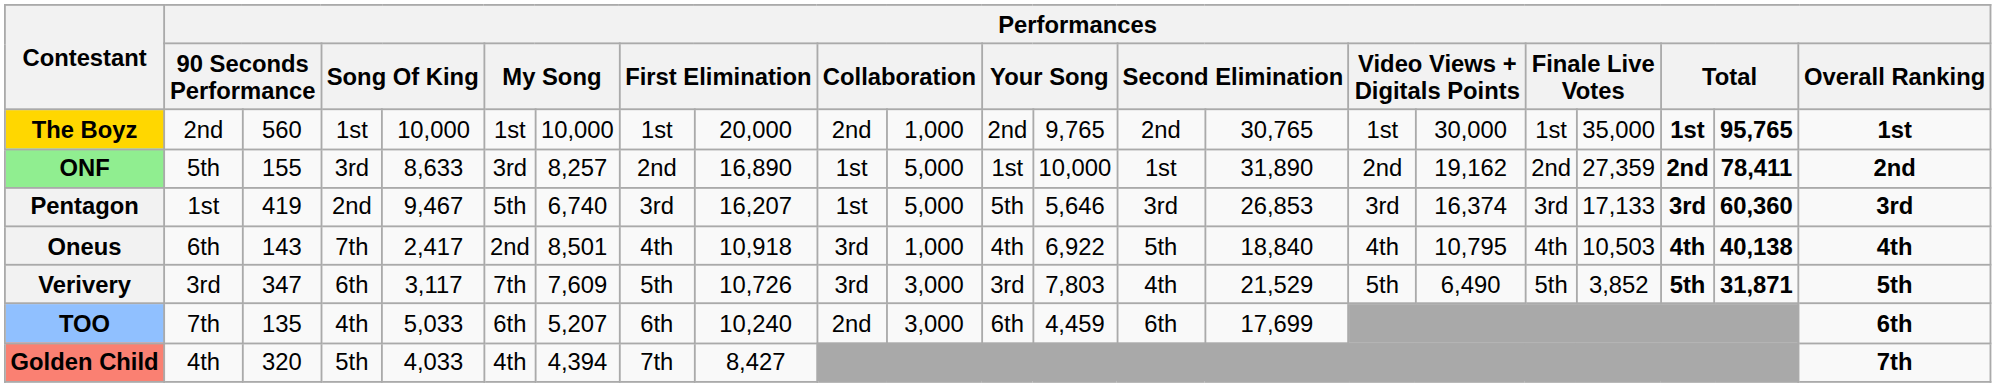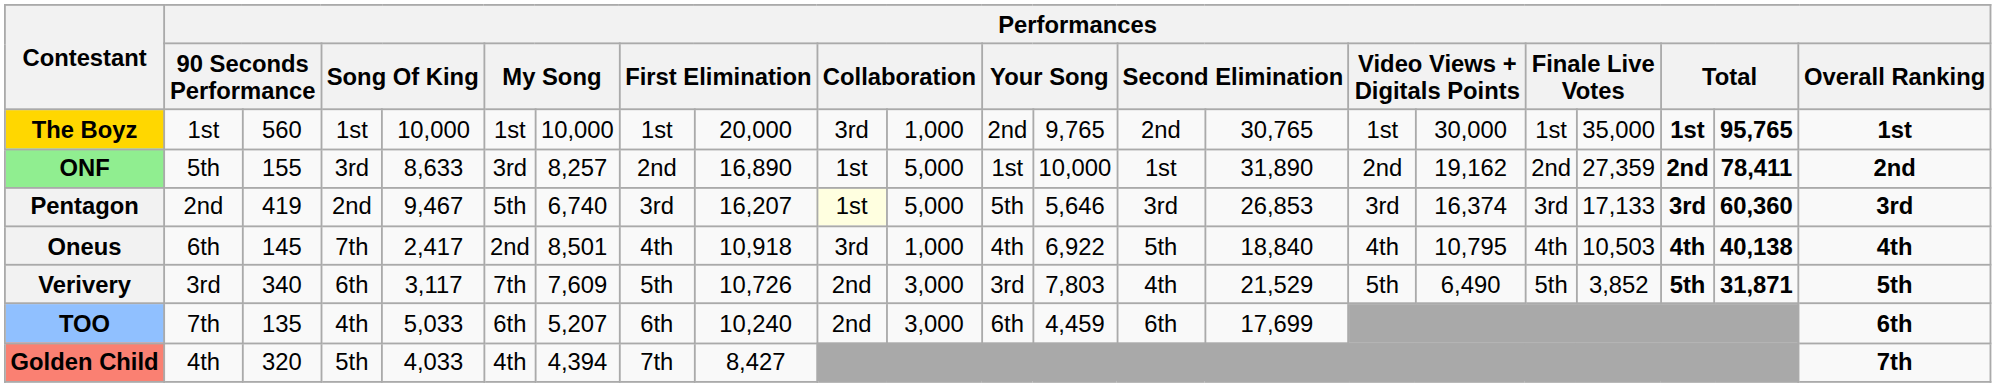The Boyz | column 2: 2nd -> 1st
The Boyz | column 10: 2nd -> 3rd
Pentagon | column 2: 1st -> 2nd
Pentagon | column 10: no background -> lightyellow background
Oneus | column 3: 143 -> 145
Verivery | column 3: 347 -> 340
Verivery | column 10: 3rd -> 2nd
